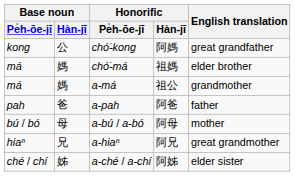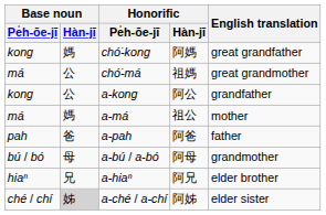chó͘-kong | Base noun / Hàn-jī: 公 -> 媽
chó͘-má | Base noun / Hàn-jī: 媽 -> 公
chó͘-má | English translation: elder brother -> great grandmother
+ row: kong | 公 | a-kong | 阿公 | grandfather
a-má | English translation: grandmother -> mother
a-bú / a-bó | English translation: mother -> grandmother
a-hiaⁿ | English translation: great grandmother -> elder brother
a-ché / a-chí | Base noun / Hàn-jī: no background -> lightgrey background
